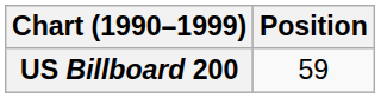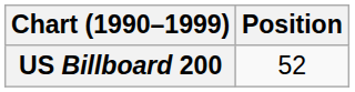US Billboard 200 | Position: 59 -> 52
